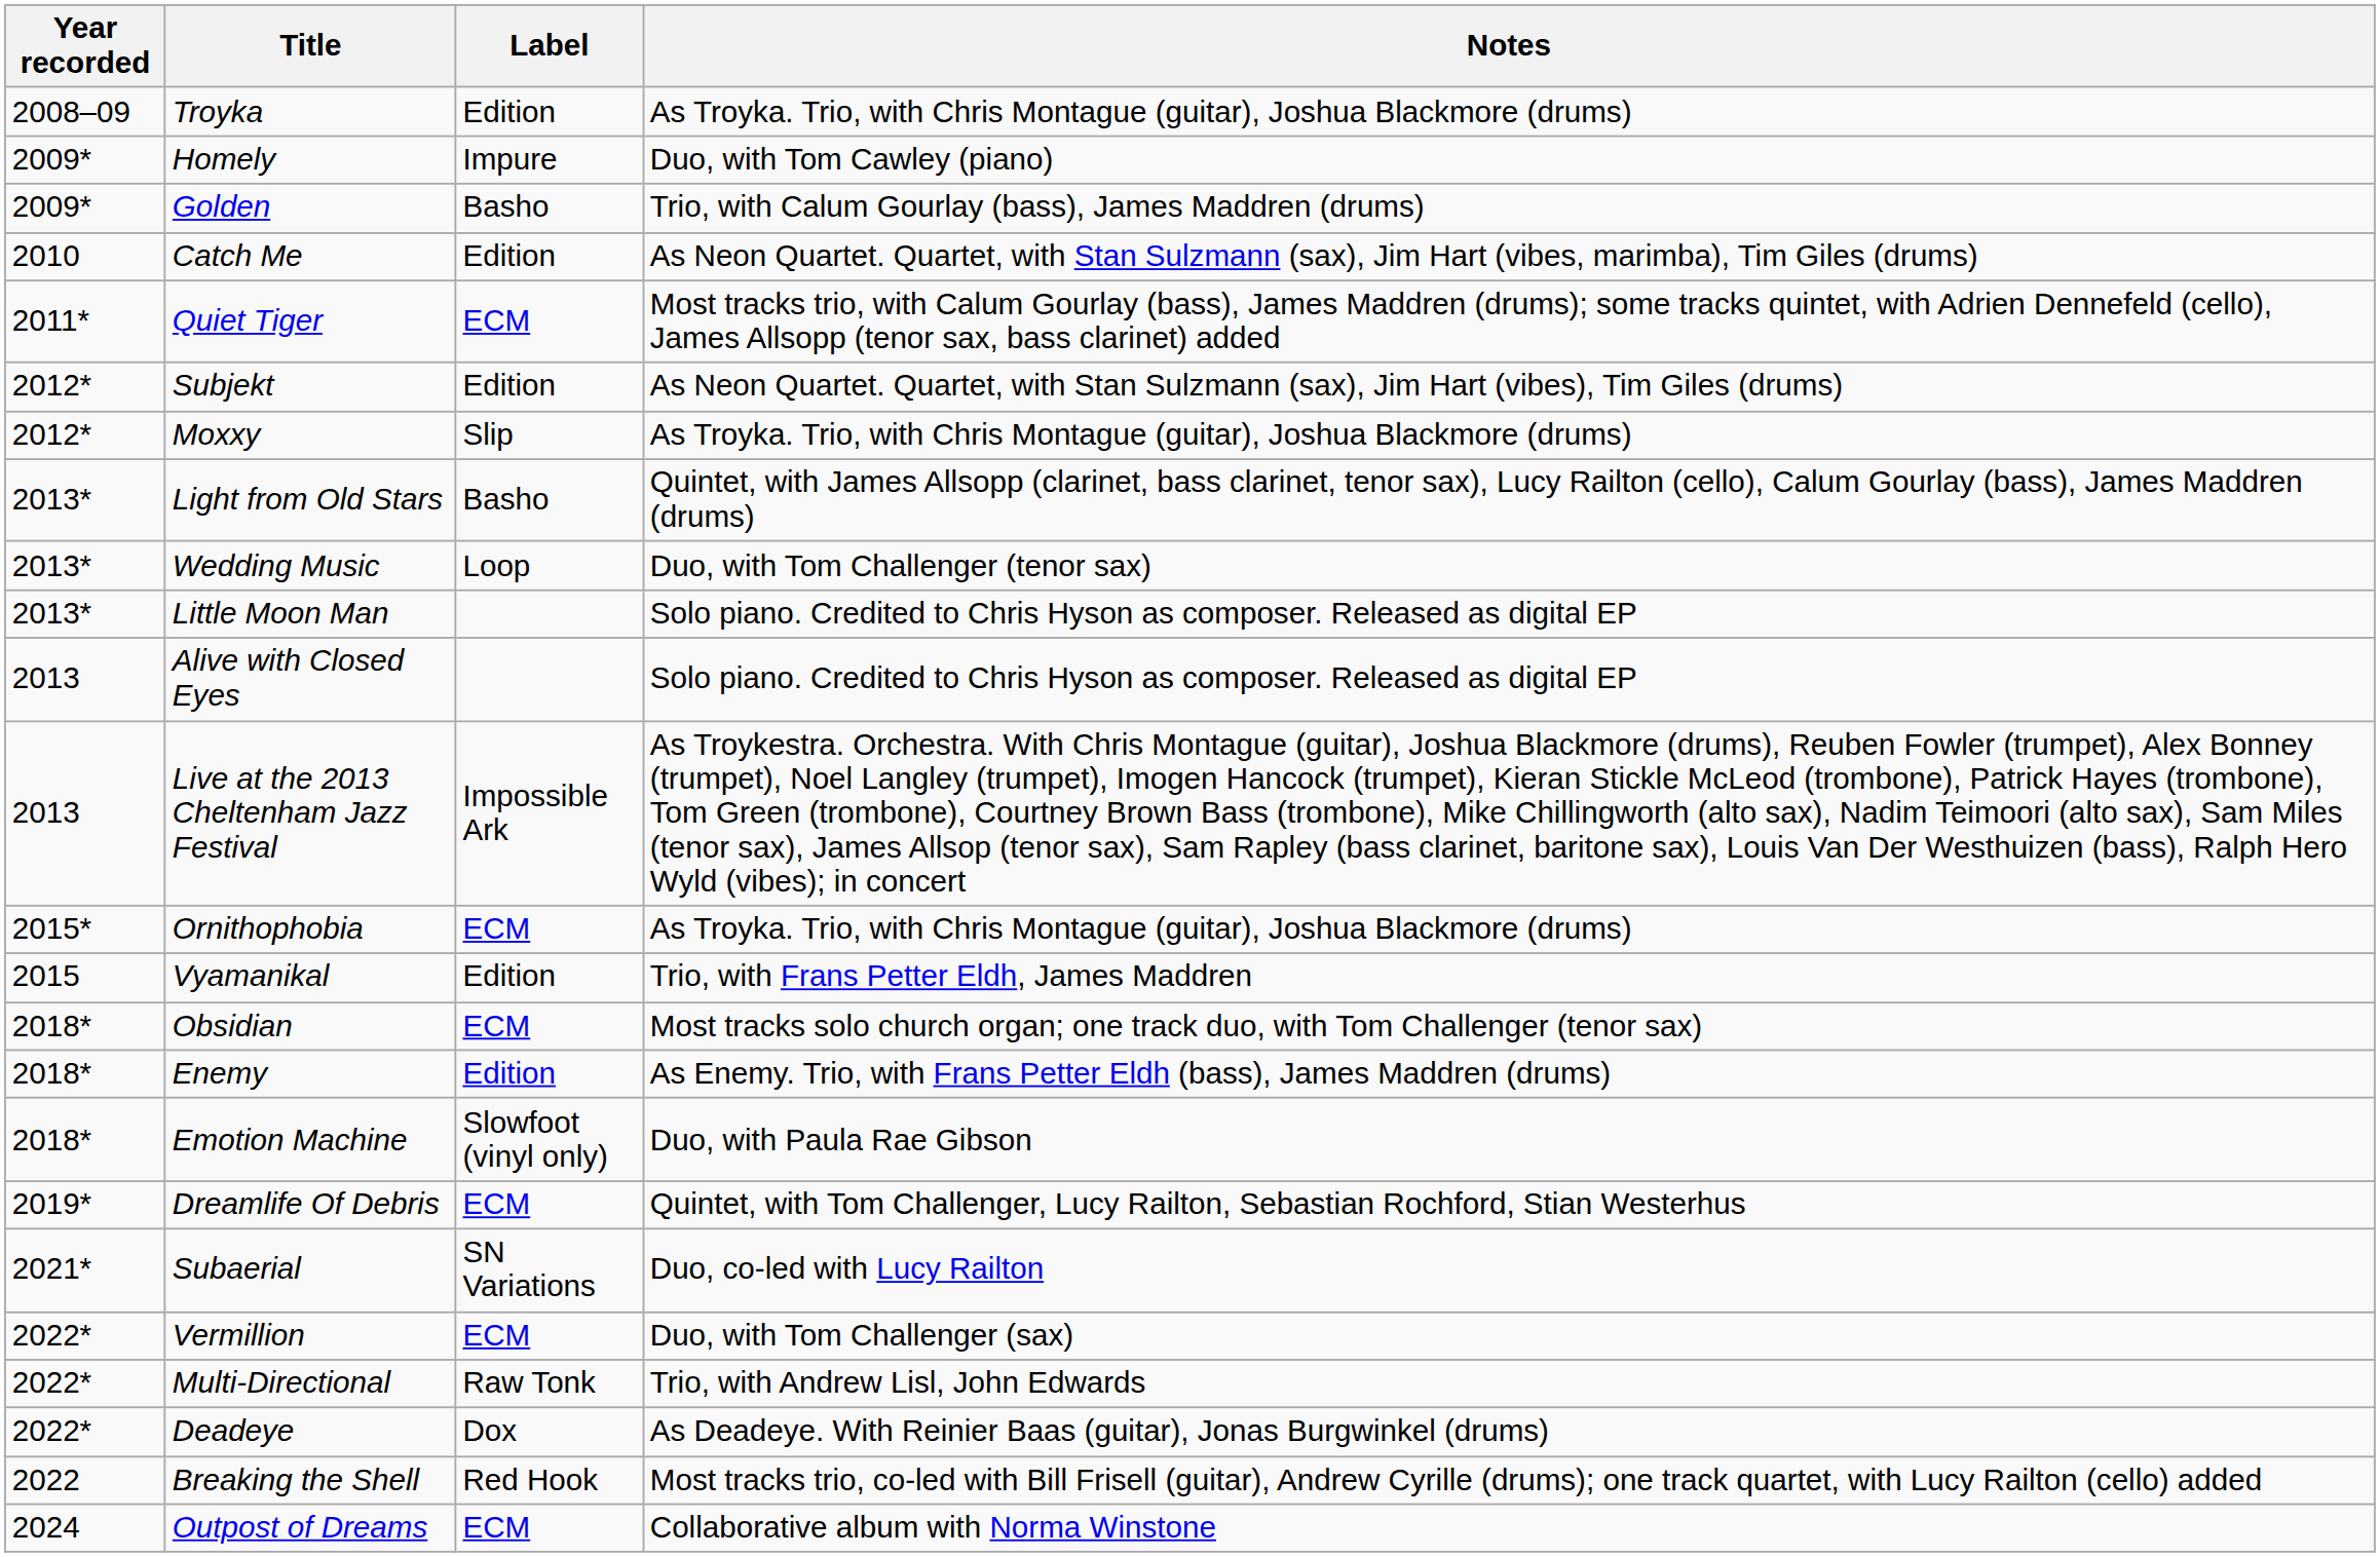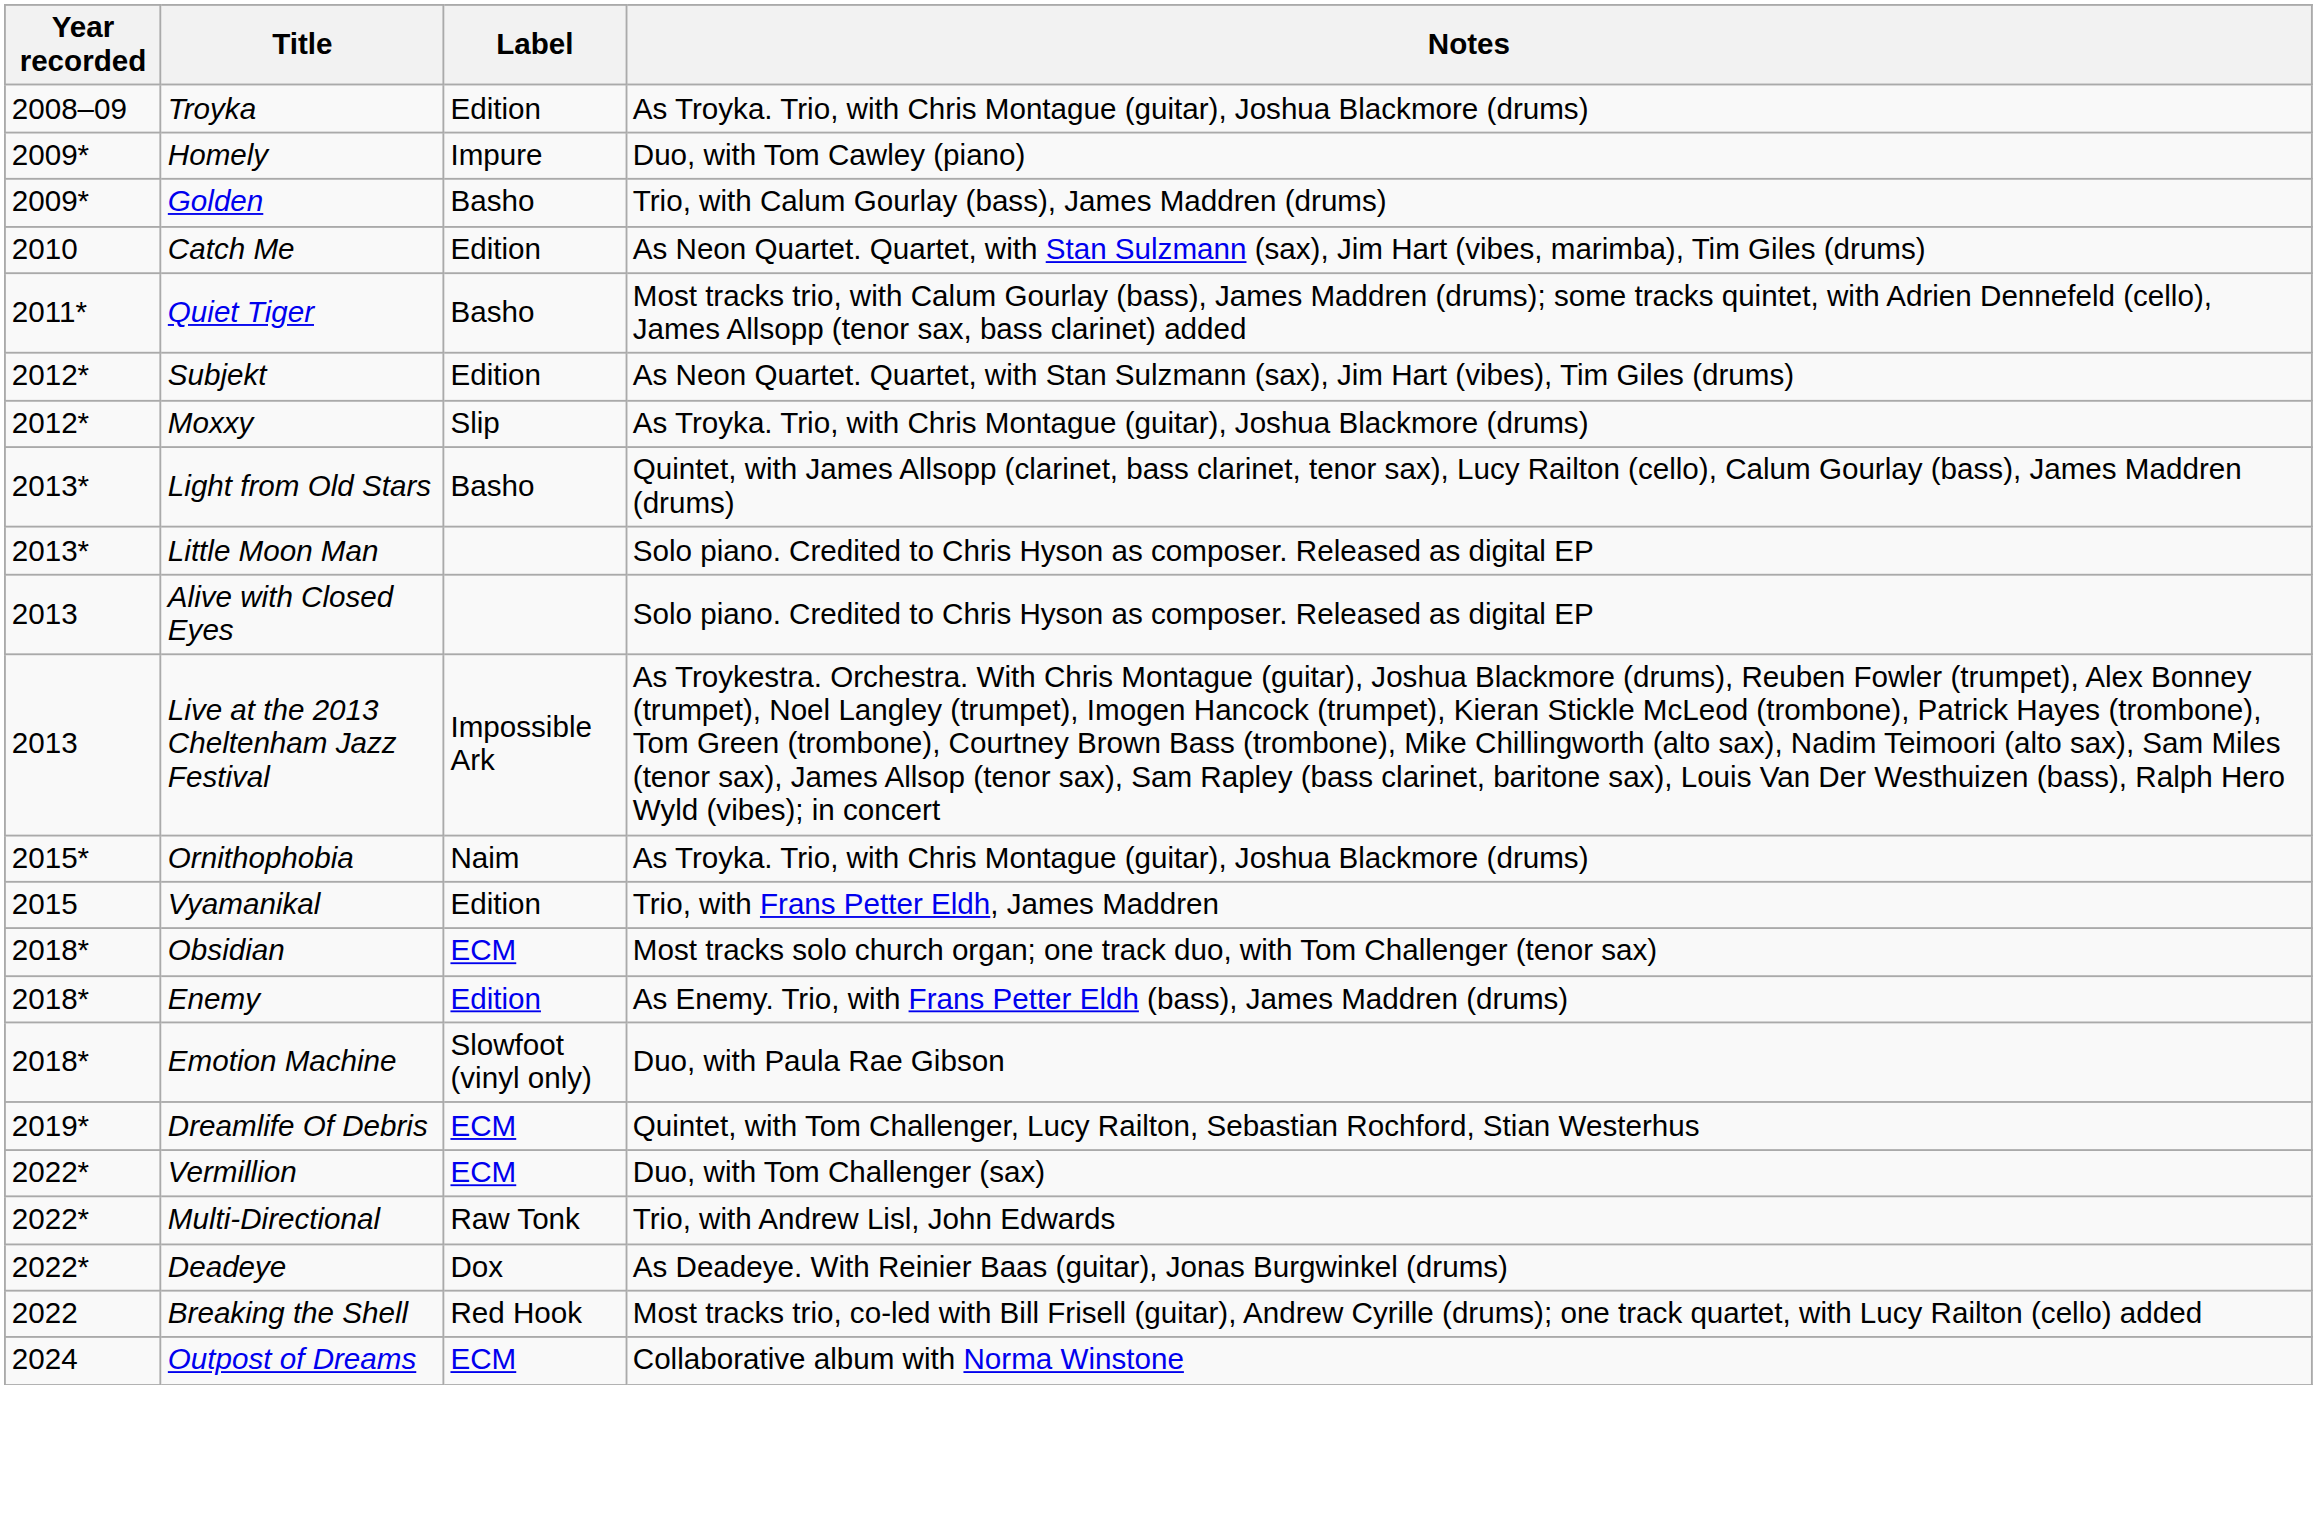Quiet Tiger | Label: ECM -> Basho
- row: 2013* | Wedding Music | Loop | Duo, with Tom Challenger (tenor sax)
Ornithophobia | Label: ECM -> Naim
- row: 2021* | Subaerial | SN Variations | Duo, co-led with Lucy Railton
